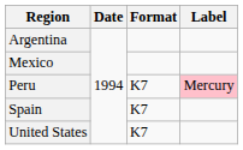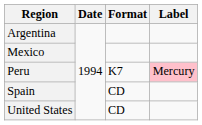Spain | Format: K7 -> CD
United States | Format: K7 -> CD
